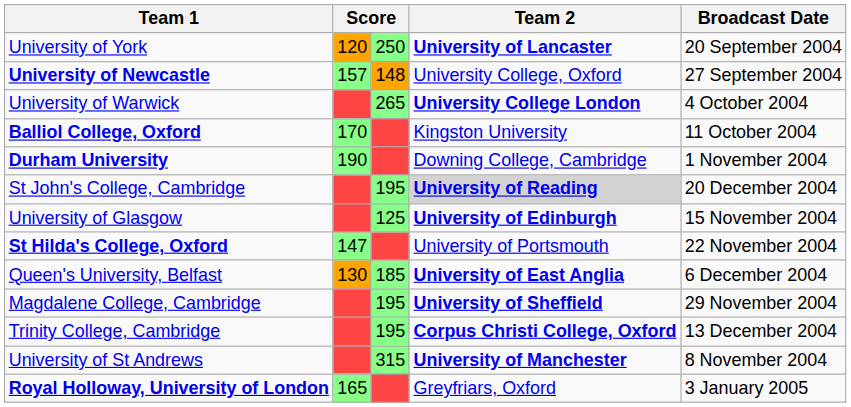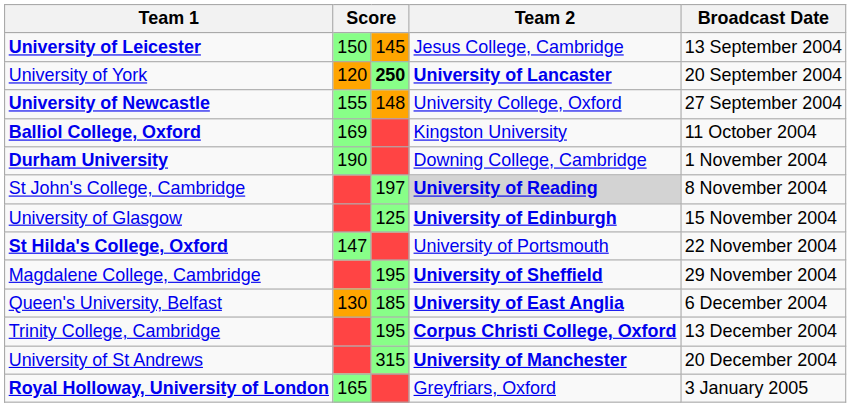+ row: University of Leicester | 150 | 145 | Jesus College, Cambridge | 13 September 2004
University of York | column 3: normal -> bold
University of Newcastle | column 2: 157 -> 155
- row: University of Warwick | 265 | University College London | 4 October 2004
Balliol College, Oxford | column 2: 170 -> 169
St John's College, Cambridge | column 3: 195 -> 197
St John's College, Cambridge | Broadcast Date: 20 December 2004 -> 8 November 2004
rows swapped: Magdalene College, Cambridge <-> Queen's University, Belfast
University of St Andrews | Broadcast Date: 8 November 2004 -> 20 December 2004
